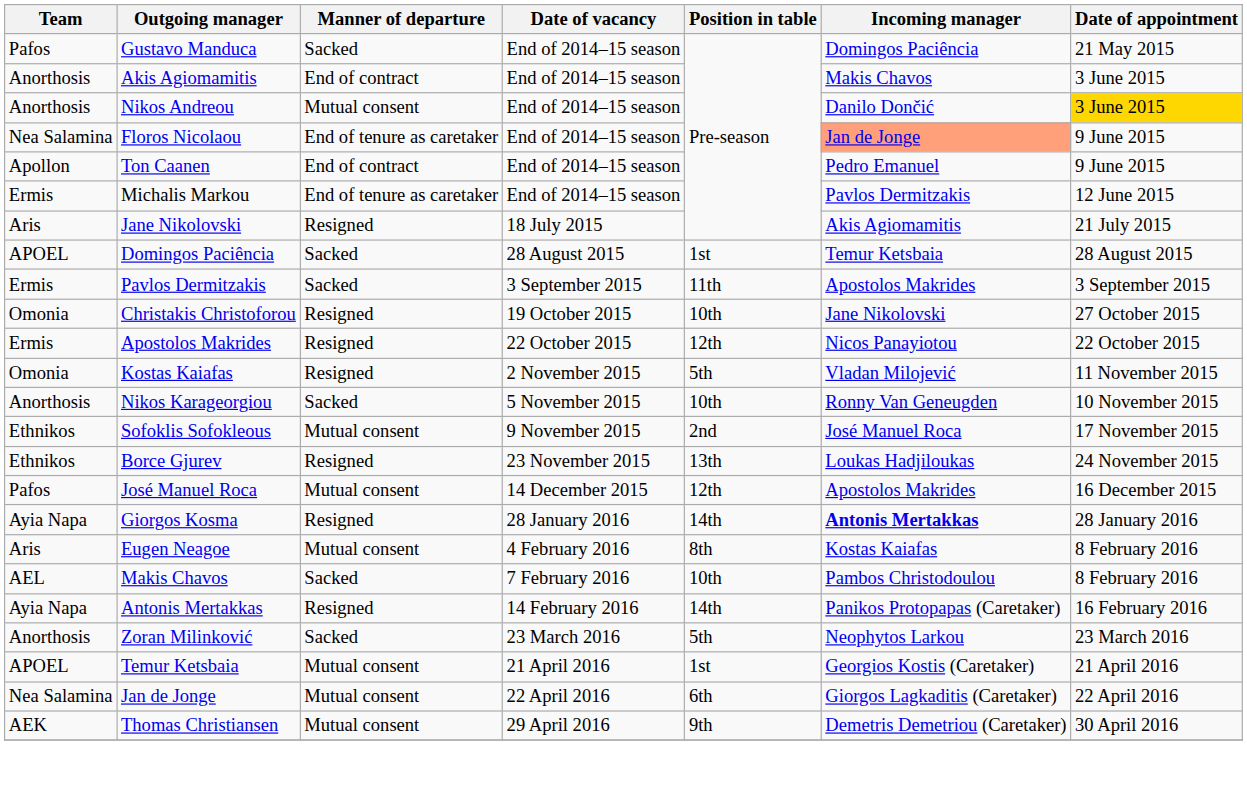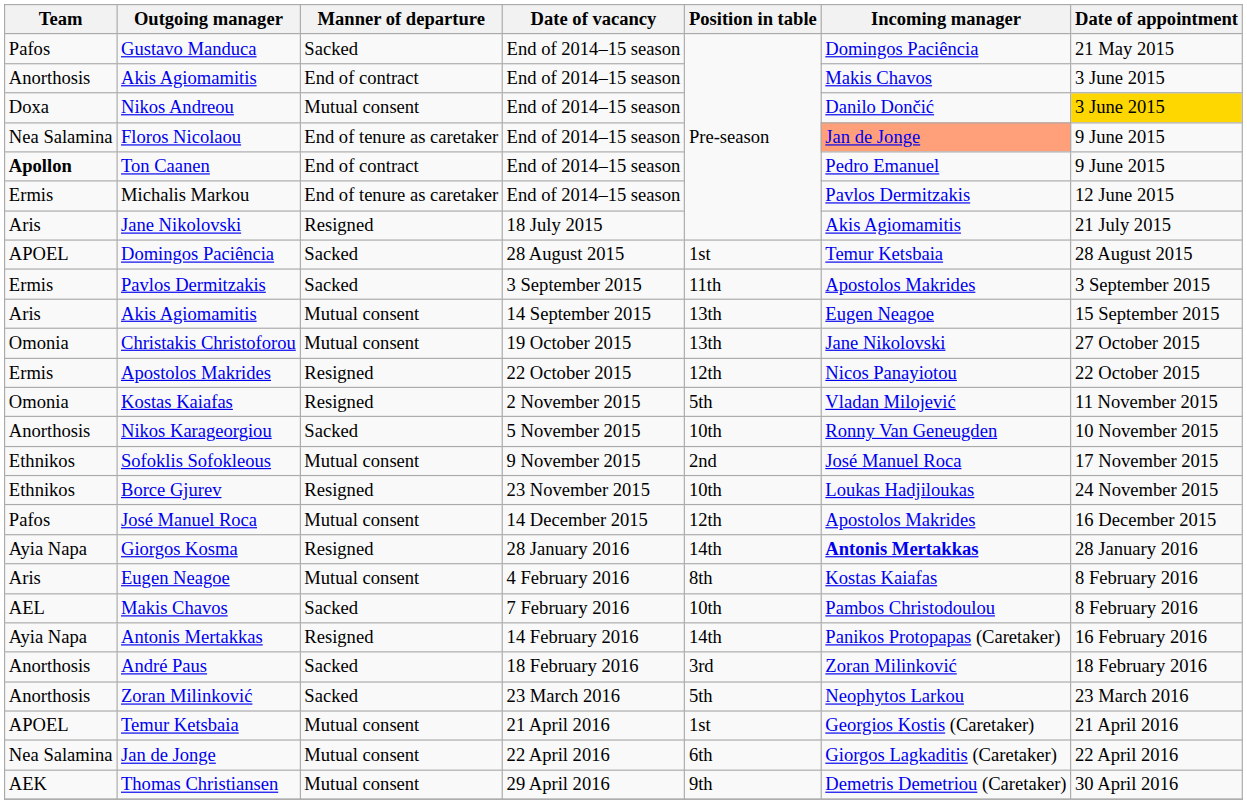Nikos Andreou | Team: Anorthosis -> Doxa
Ton Caanen | Team: normal -> bold
+ row: Aris | Akis Agiomamitis | Mutual consent | 14 September 2015 | 13th | Eugen Neagoe | 15 September 2015
Christakis Christoforou | Manner of departure: Resigned -> Mutual consent
Christakis Christoforou | Position in table: 10th -> 13th
Borce Gjurev | Position in table: 13th -> 10th
+ row: Anorthosis | André Paus | Sacked | 18 February 2016 | 3rd | Zoran Milinković | 18 February 2016
